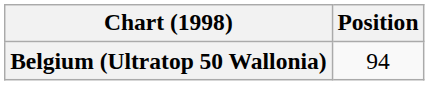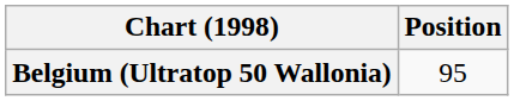Belgium (Ultratop 50 Wallonia) | Position: 94 -> 95
